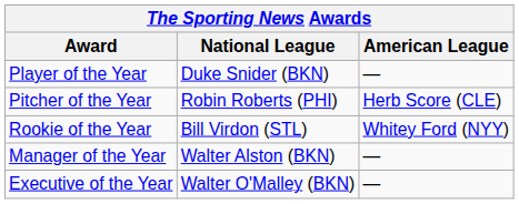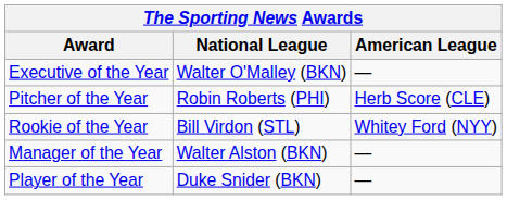rows swapped: Player of the Year <-> Executive of the Year
